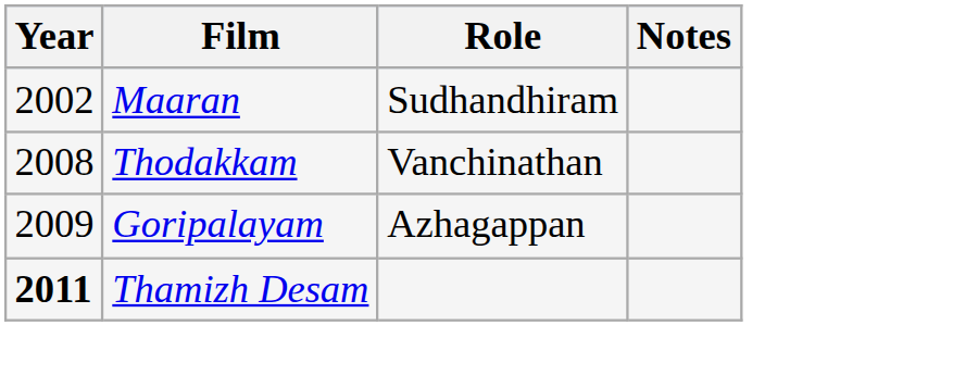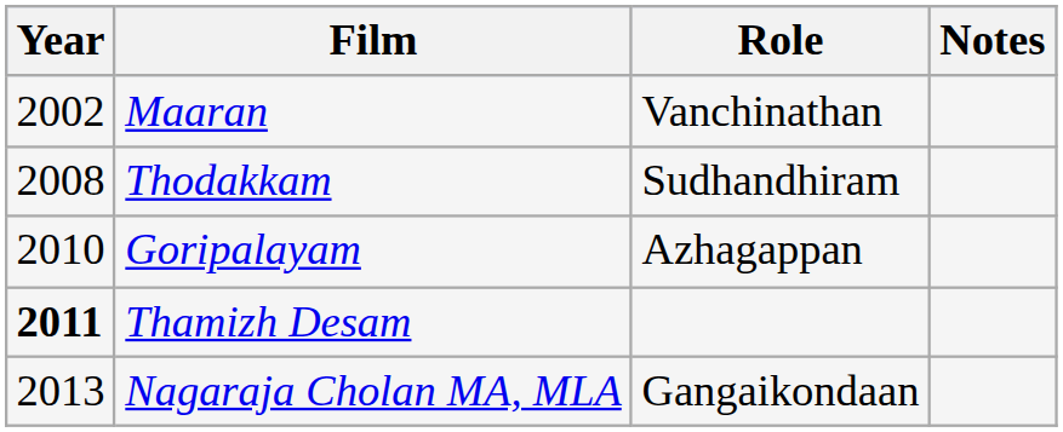Maaran | Role: Sudhandhiram -> Vanchinathan
Thodakkam | Role: Vanchinathan -> Sudhandhiram
Goripalayam | Year: 2009 -> 2010
+ row: 2013 | Nagaraja Cholan MA, MLA | Gangaikondaan
